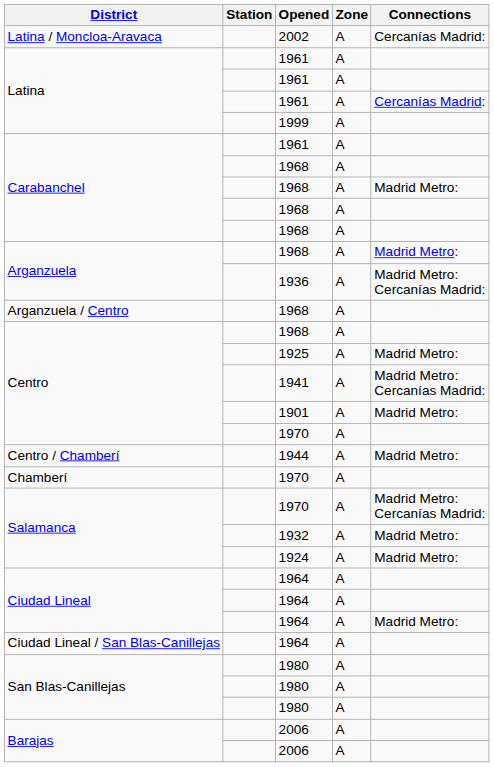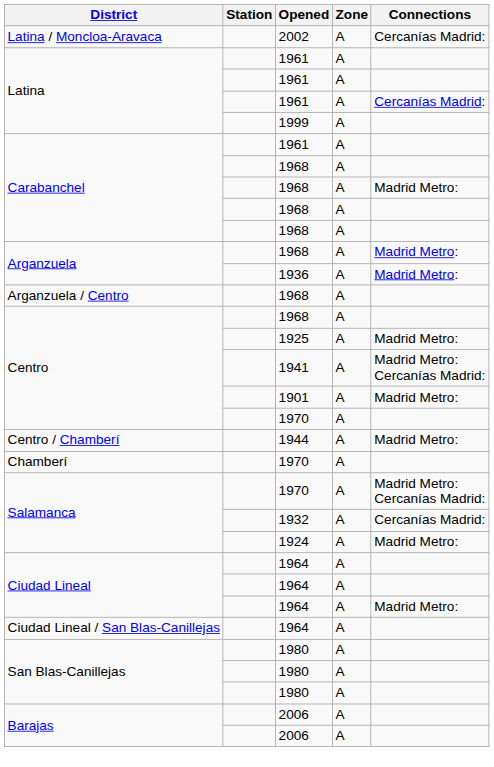1936 | Connections: Madrid Metro: Cercanías Madrid: -> Madrid Metro:
1932 | Connections: Madrid Metro: -> Cercanías Madrid:
